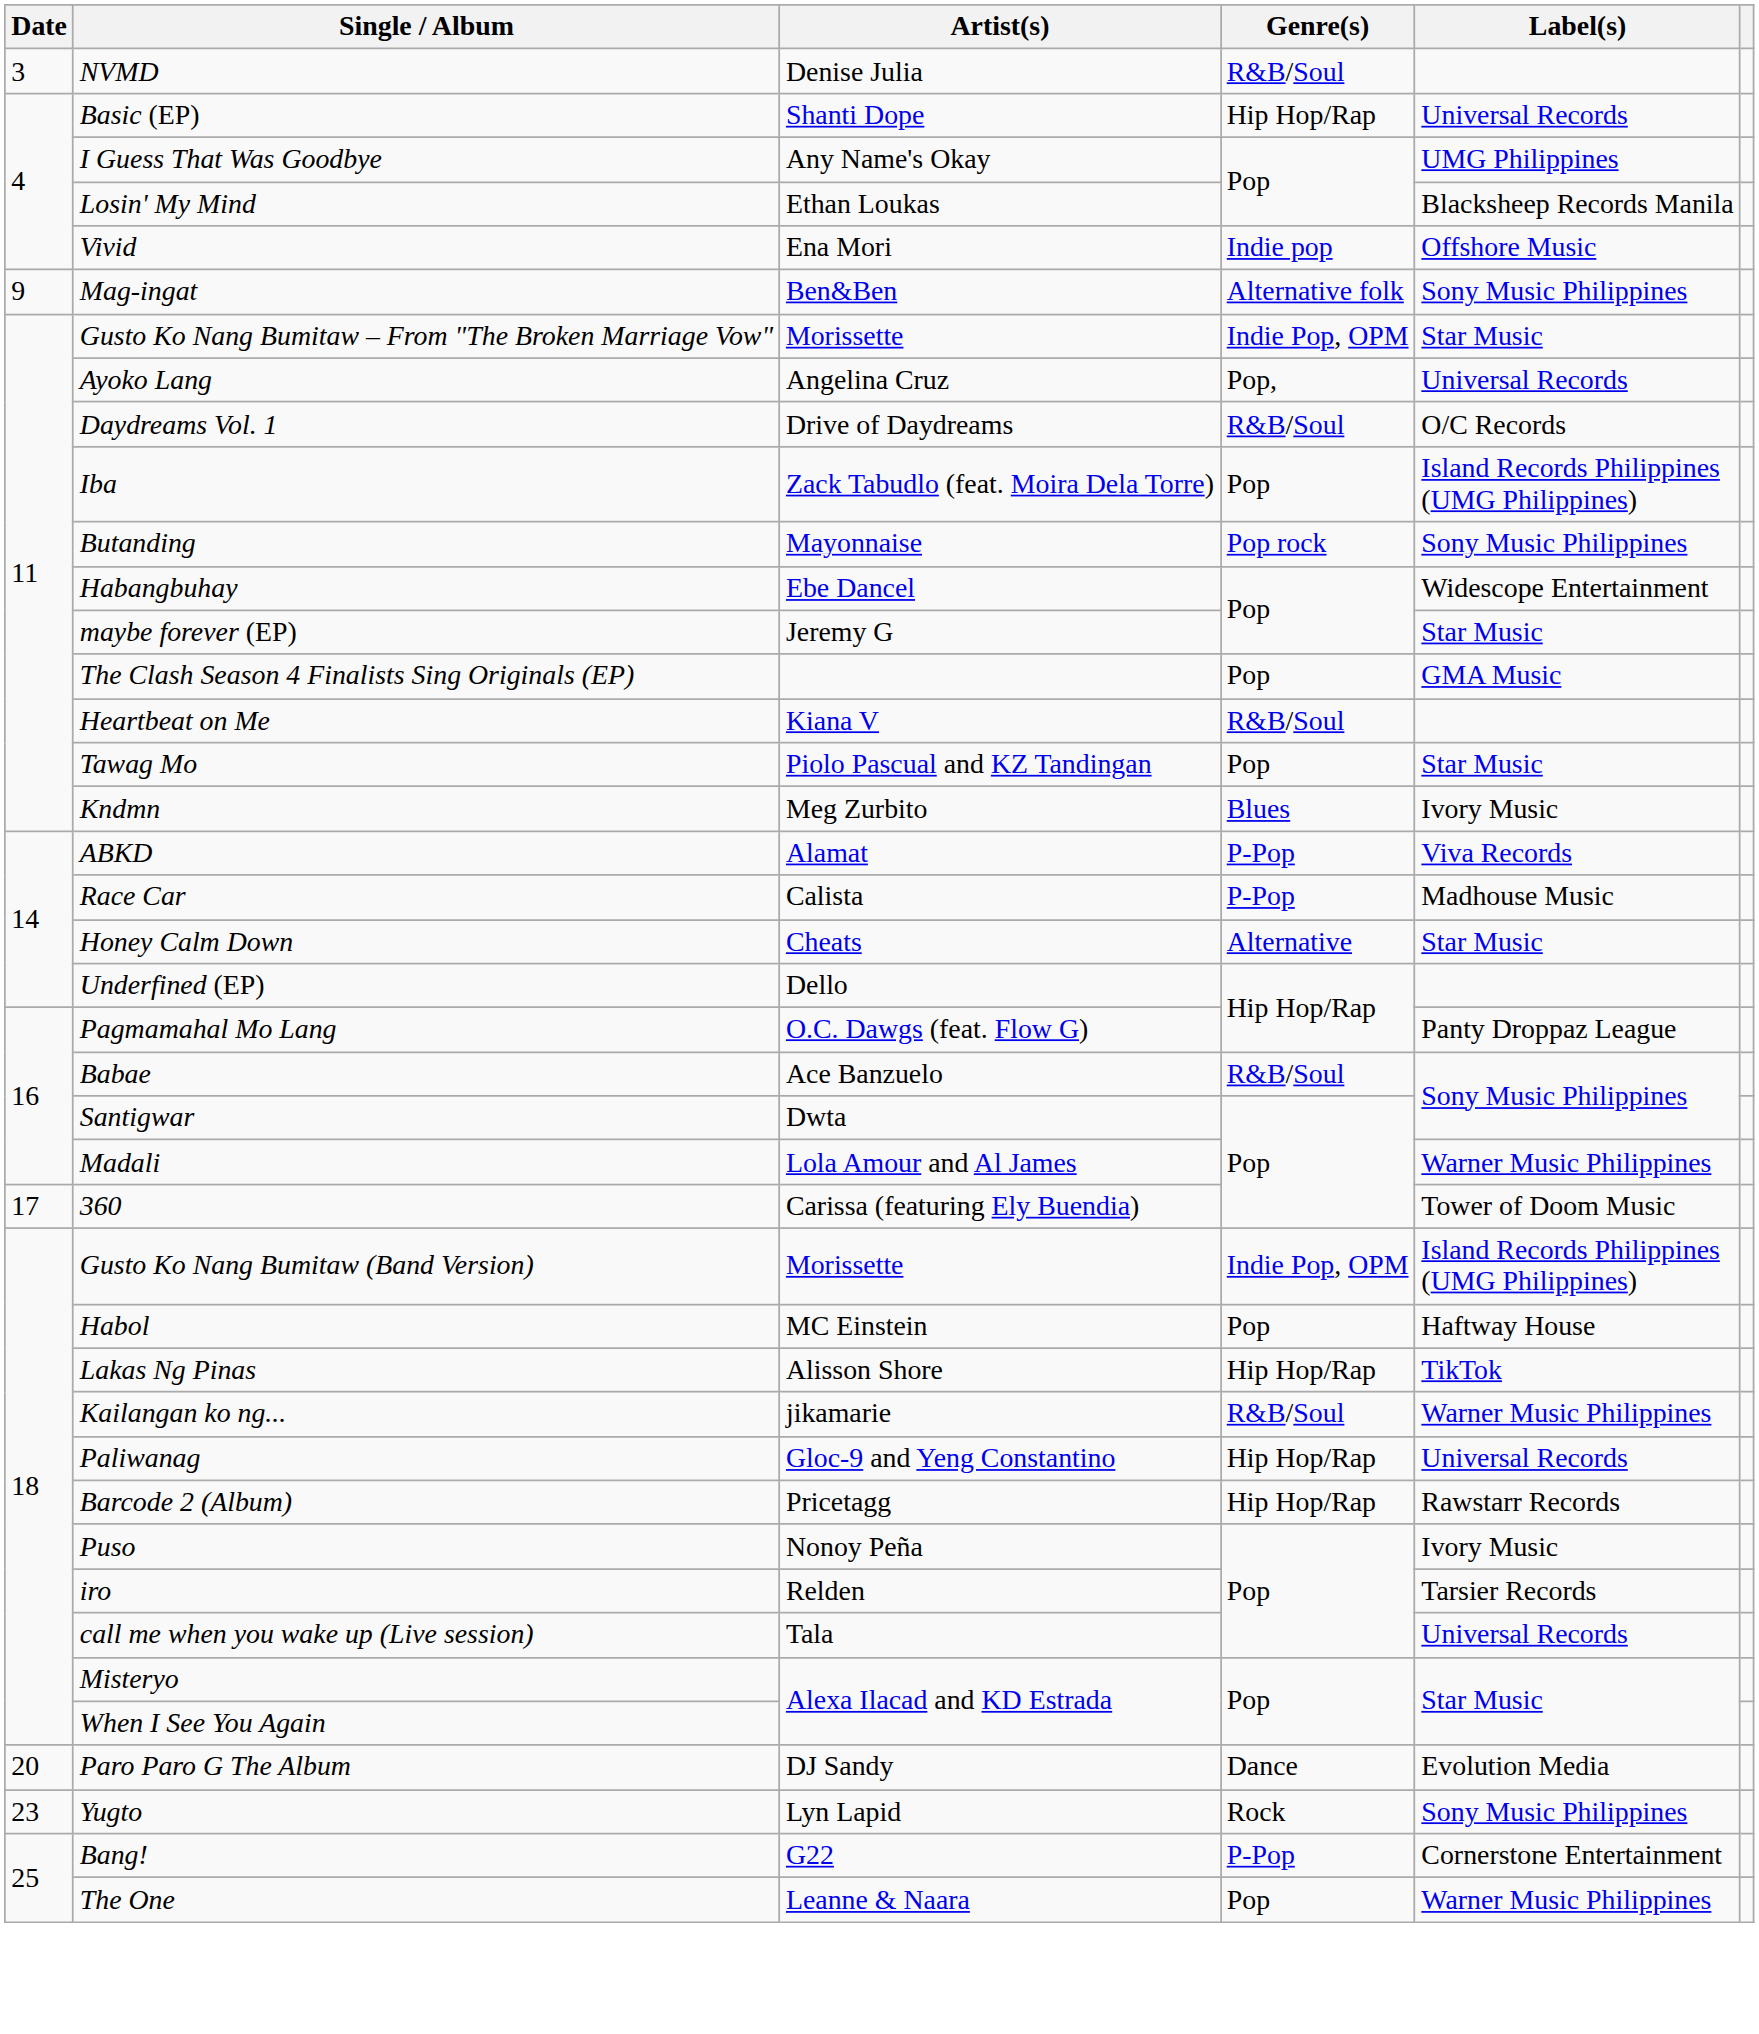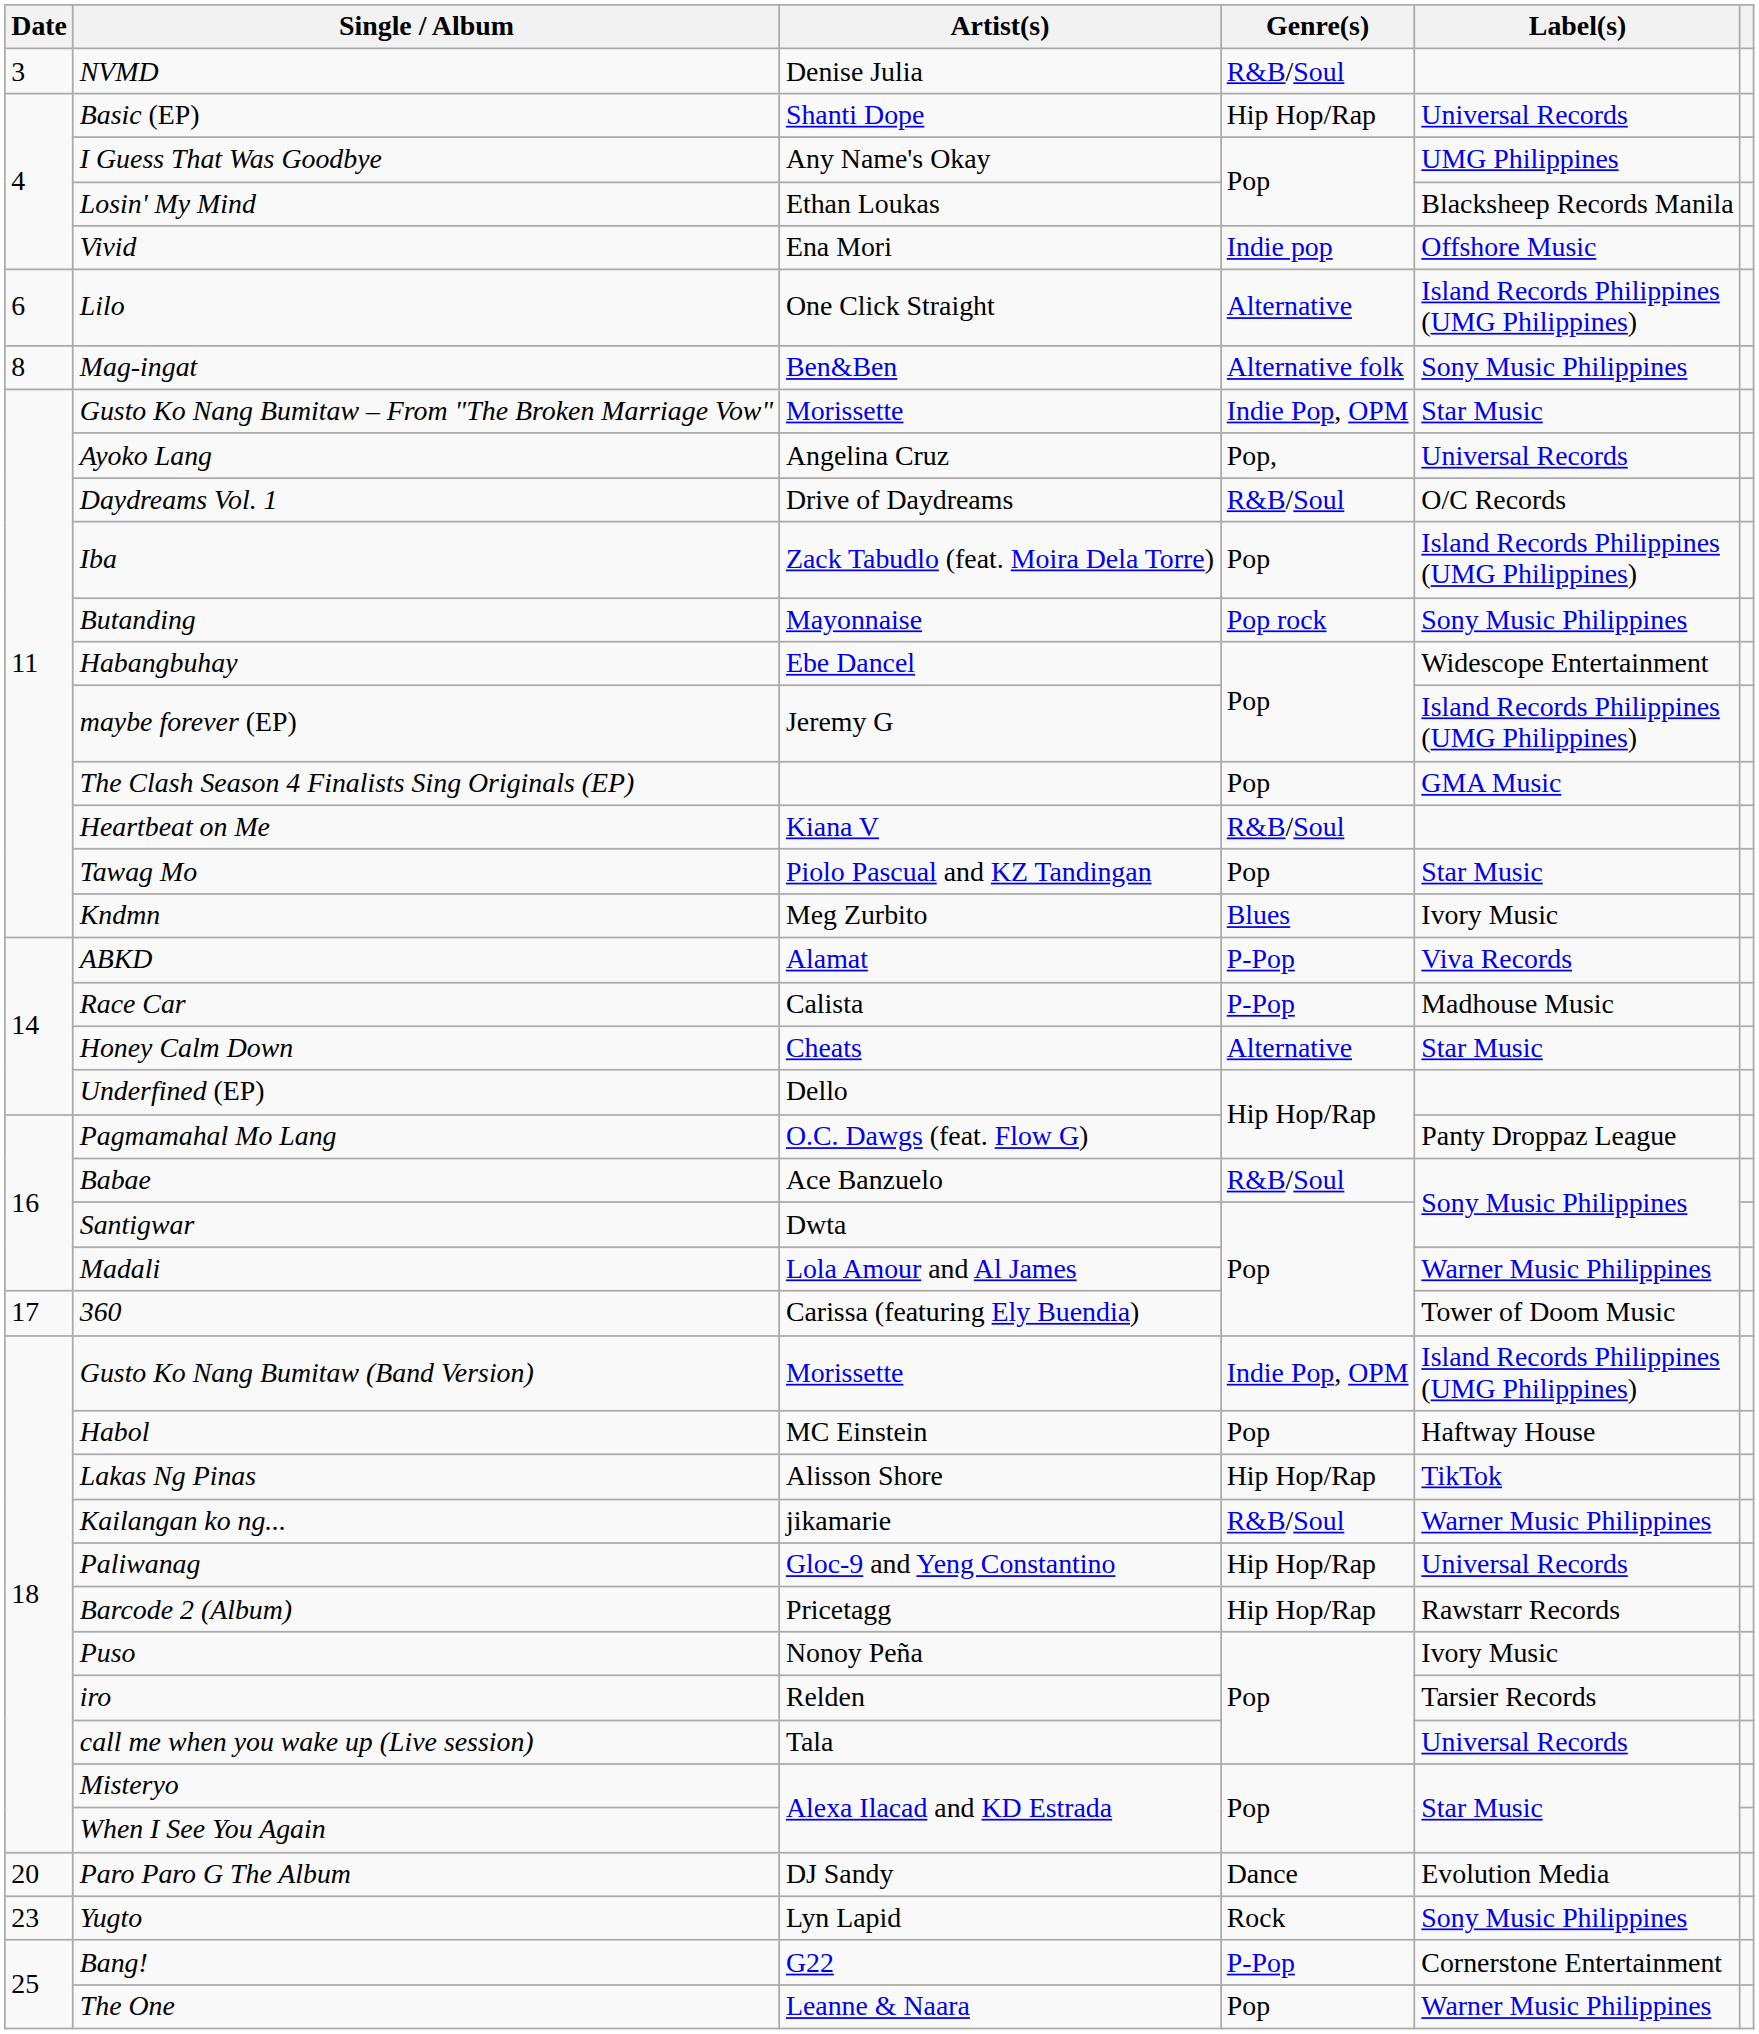+ row: 6 | Lilo | One Click Straight | Alternative | Island Records Philippines (UMG Philippines)
Mag-ingat | Date: 9 -> 8
maybe forever (EP) | Label(s): Star Music -> Island Records Philippines (UMG Philippines)
